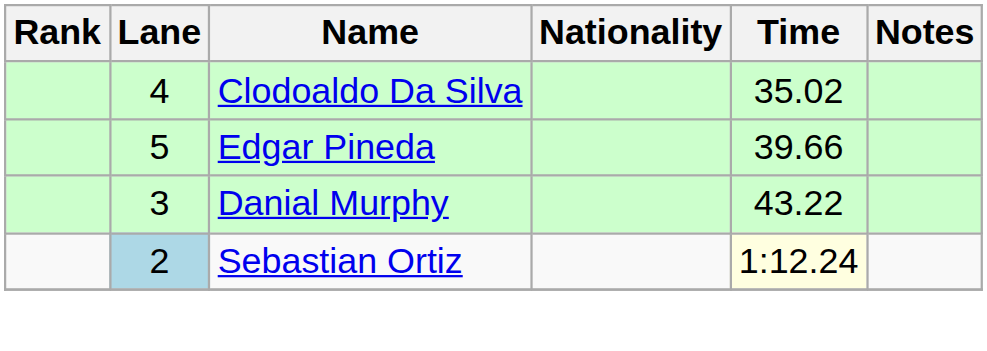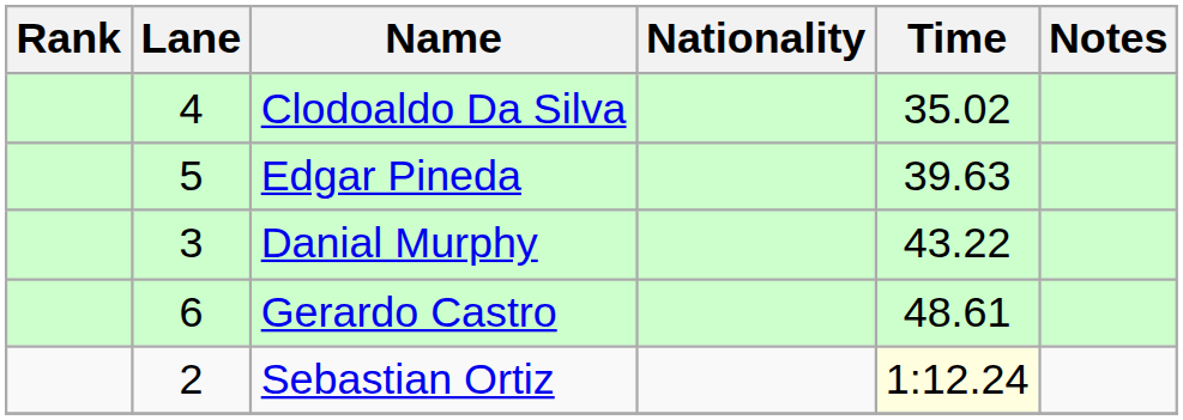Edgar Pineda | Time: 39.66 -> 39.63
+ row: 6 | Gerardo Castro | 48.61
Sebastian Ortiz | Lane: lightblue background -> no background
